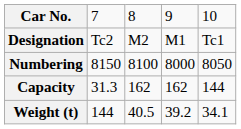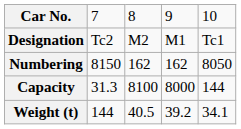Numbering | column 3: 8100 -> 162
Numbering | column 4: 8000 -> 162
Capacity | column 3: 162 -> 8100
Capacity | column 4: 162 -> 8000
